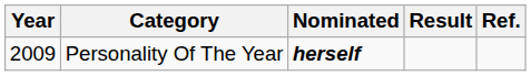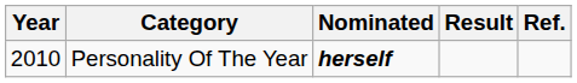Personality Of The Year | Year: 2009 -> 2010
